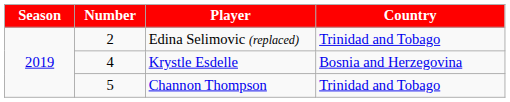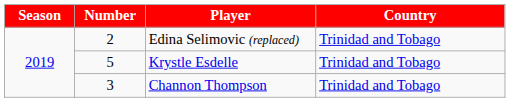Krystle Esdelle | Number: 4 -> 5
Krystle Esdelle | Country: Bosnia and Herzegovina -> Trinidad and Tobago
Channon Thompson | Number: 5 -> 3
